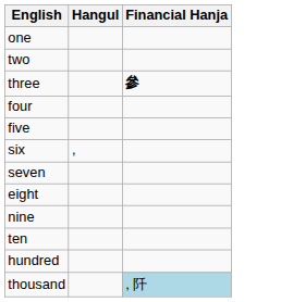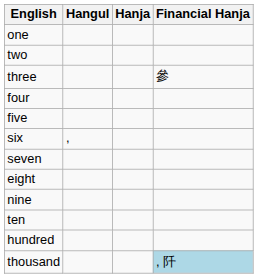+ column: Hanja
three | Financial Hanja: bold -> normal
